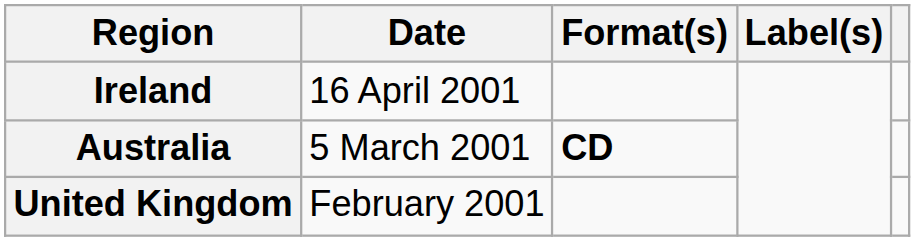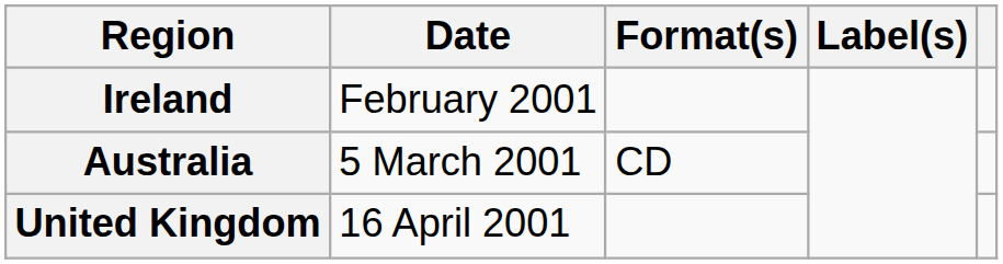Ireland | Date: 16 April 2001 -> February 2001
Australia | Format(s): bold -> normal
United Kingdom | Date: February 2001 -> 16 April 2001
